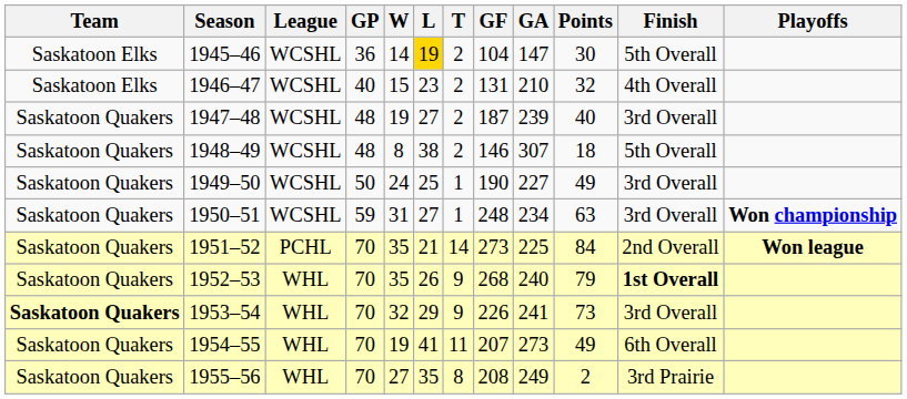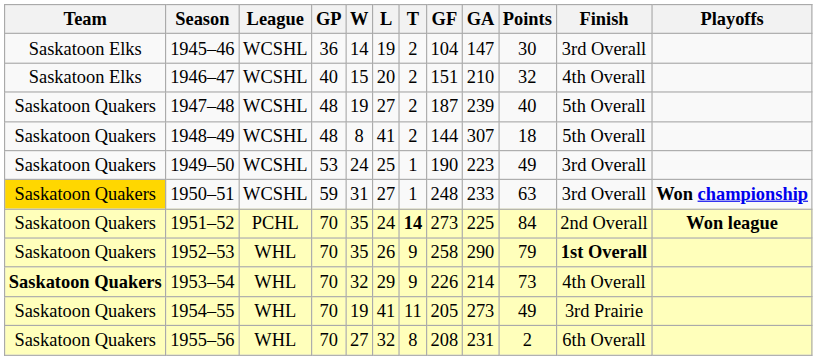1945–46 | L: gold background -> no background
1945–46 | Finish: 5th Overall -> 3rd Overall
1946–47 | L: 23 -> 20
1946–47 | GF: 131 -> 151
1947–48 | Finish: 3rd Overall -> 5th Overall
1948–49 | L: 38 -> 41
1948–49 | GF: 146 -> 144
1949–50 | GP: 50 -> 53
1949–50 | GA: 227 -> 223
1950–51 | Team: no background -> gold background
1950–51 | GA: 234 -> 233
1951–52 | L: 21 -> 24
1951–52 | T: normal -> bold
1952–53 | GF: 268 -> 258
1952–53 | GA: 240 -> 290
1953–54 | GA: 241 -> 214
1953–54 | Finish: 3rd Overall -> 4th Overall
1954–55 | GF: 207 -> 205
1954–55 | Finish: 6th Overall -> 3rd Prairie
1955–56 | L: 35 -> 32
1955–56 | GA: 249 -> 231
1955–56 | Finish: 3rd Prairie -> 6th Overall
